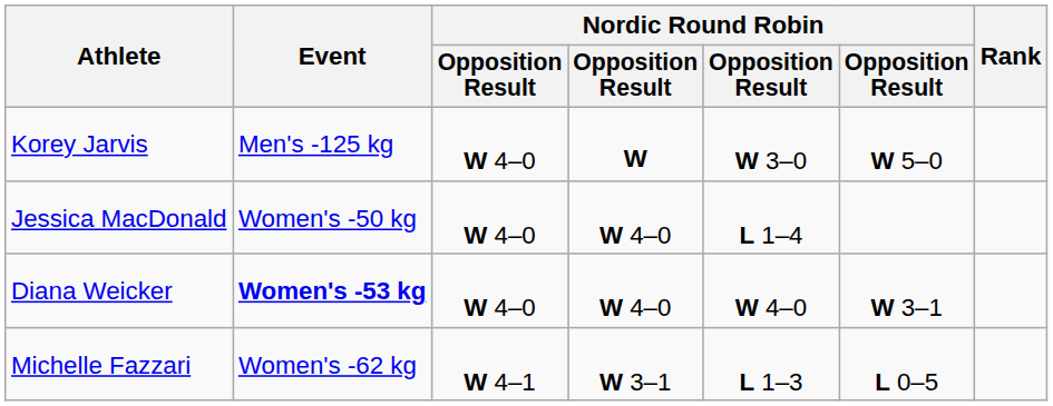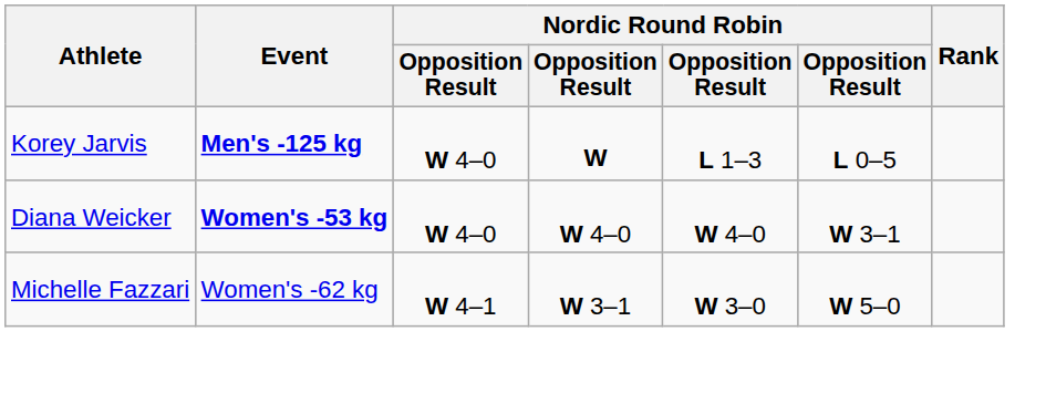Korey Jarvis | Event: normal -> bold
Korey Jarvis | column 5: W 3–0 -> L 1–3
Korey Jarvis | column 6: W 5–0 -> L 0–5
- row: Jessica MacDonald | Women's -50 kg | W 4–0 | W 4–0 | L 1–4
Michelle Fazzari | column 5: L 1–3 -> W 3–0
Michelle Fazzari | column 6: L 0–5 -> W 5–0
